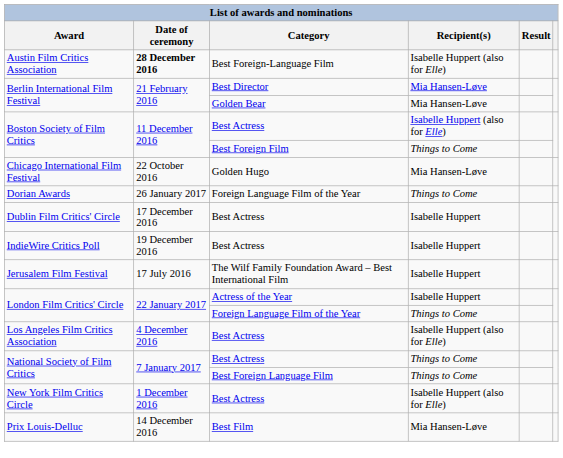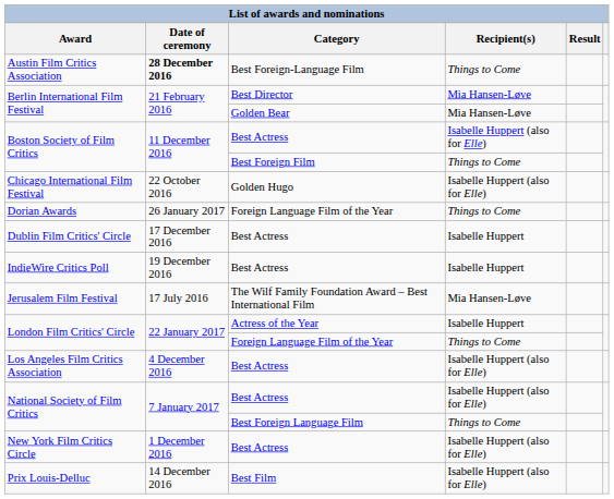Austin Film Critics Association | Recipient(s): Isabelle Huppert (also for Elle) -> Things to Come
Chicago International Film Festival | Recipient(s): Mia Hansen-Løve -> Isabelle Huppert (also for Elle)
Jerusalem Film Festival | Recipient(s): Isabelle Huppert -> Mia Hansen-Løve
National Society of Film Critics / Best Actress | Recipient(s): Things to Come -> Isabelle Huppert (also for Elle)
Prix Louis-Delluc | Recipient(s): Mia Hansen-Løve -> Isabelle Huppert (also for Elle)
